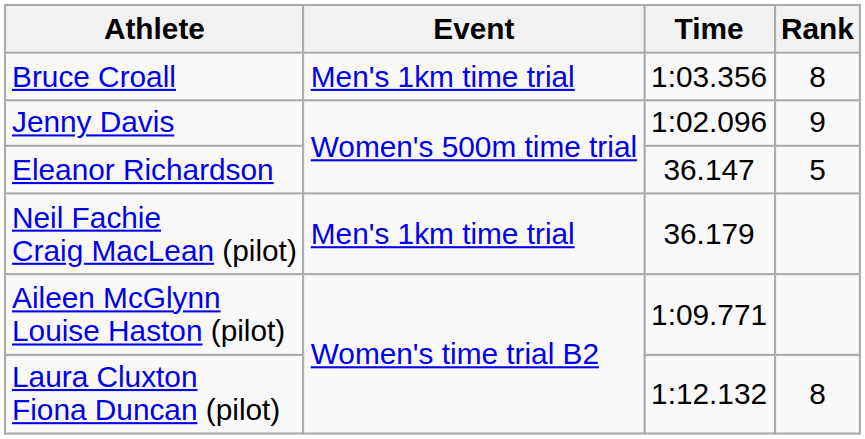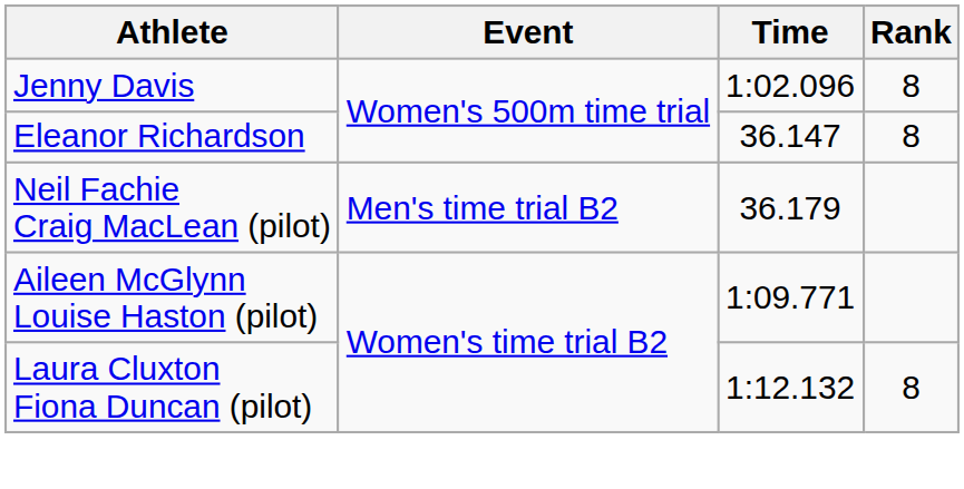- row: Bruce Croall | Men's 1km time trial | 1:03.356 | 8
Jenny Davis | Rank: 9 -> 8
Eleanor Richardson | Rank: 5 -> 8
Neil Fachie Craig MacLean (pilot) | Event: Men's 1km time trial -> Men's time trial B2
